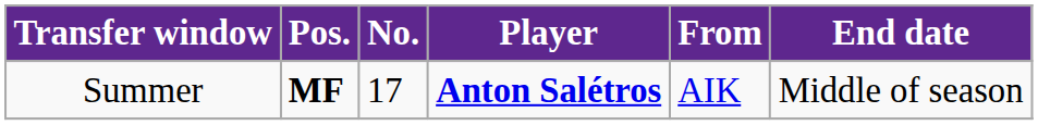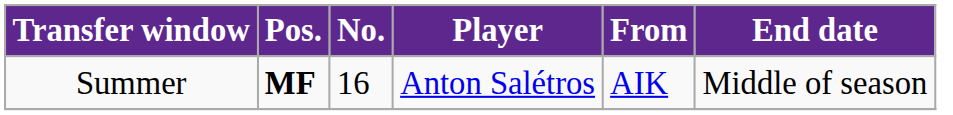Summer | No.: 17 -> 16
Summer | Player: bold -> normal
